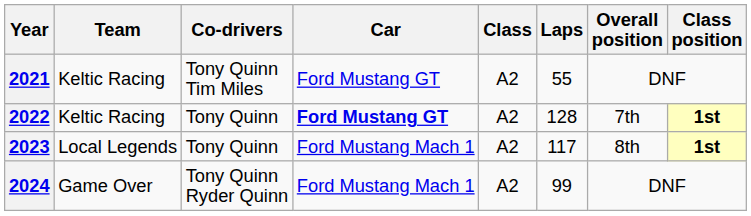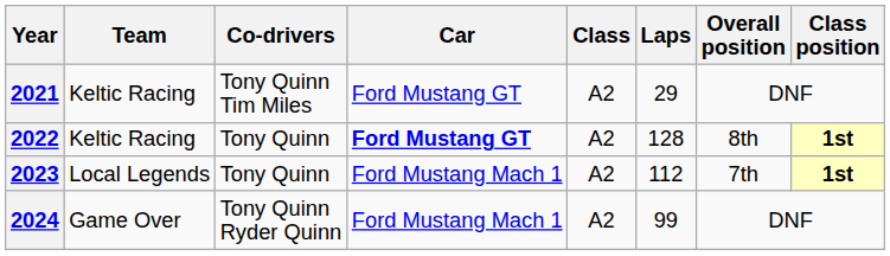2021 | Laps: 55 -> 29
2022 | Overall position: 7th -> 8th
2023 | Laps: 117 -> 112
2023 | Overall position: 8th -> 7th
